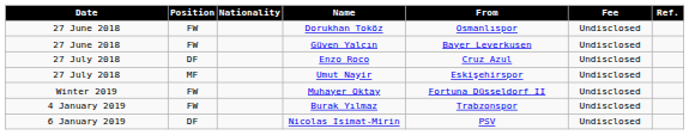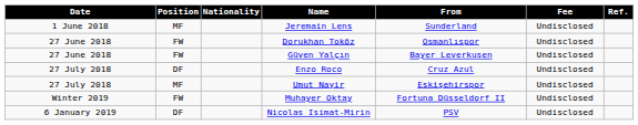+ row: 1 June 2018 | MF | Jeremain Lens | Sunderland | Undisclosed
- row: 4 January 2019 | FW | Burak Yılmaz | Trabzonspor | Undisclosed
